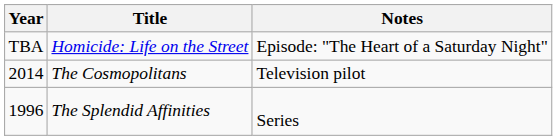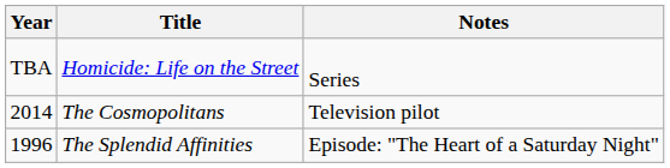Homicide: Life on the Street | Notes: Episode: "The Heart of a Saturday Night" -> Series
The Splendid Affinities | Notes: Series -> Episode: "The Heart of a Saturday Night"
